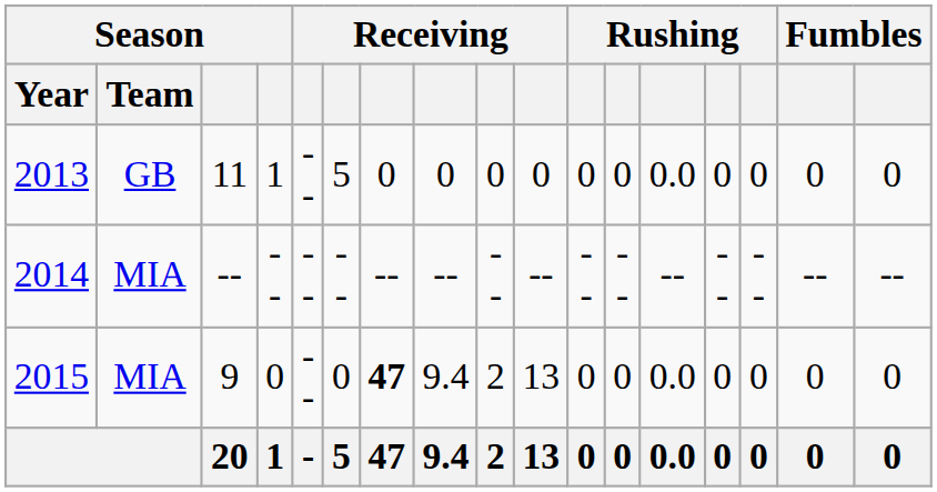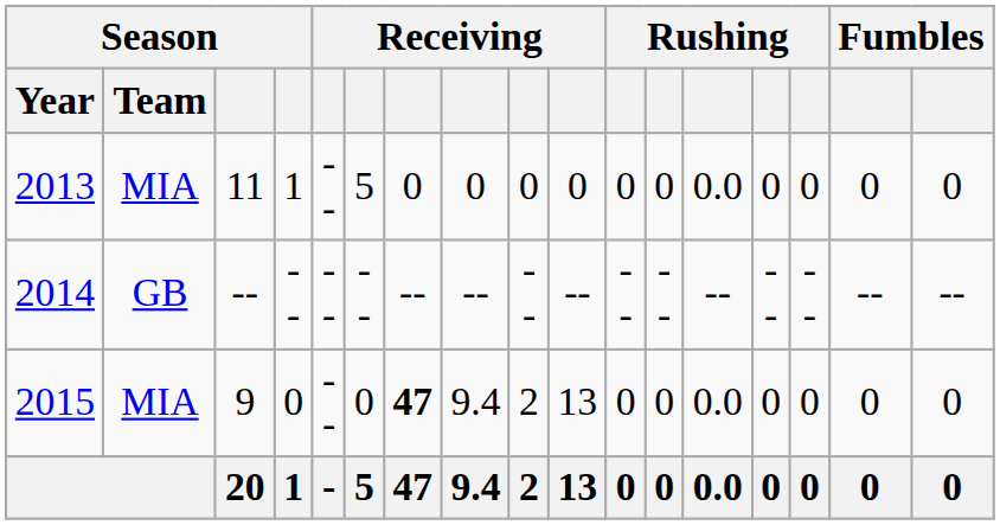2013 | Season / Team: GB -> MIA
2014 | Season / Team: MIA -> GB
